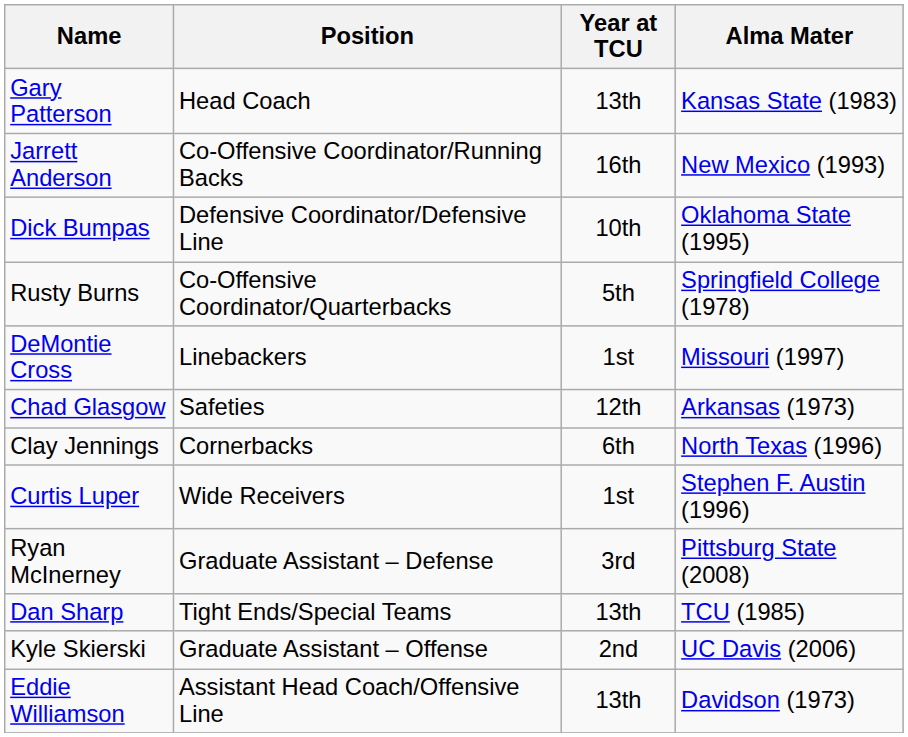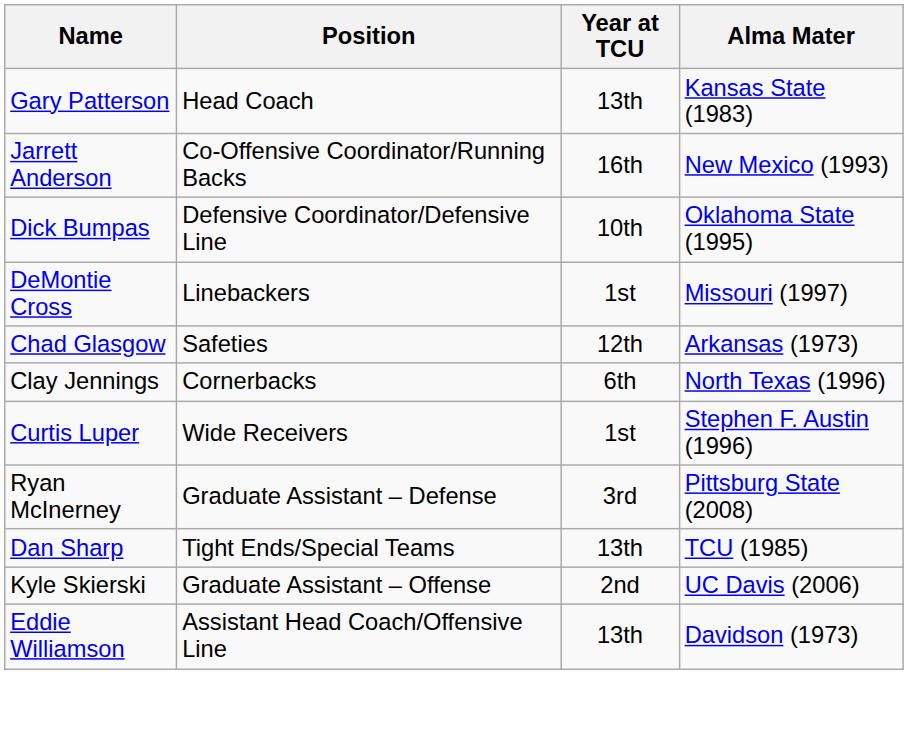- row: Rusty Burns | Co-Offensive Coordinator/Quarterbacks | 5th | Springfield College (1978)
